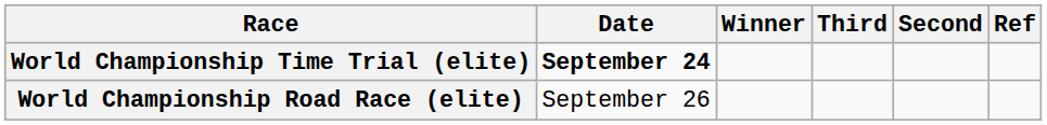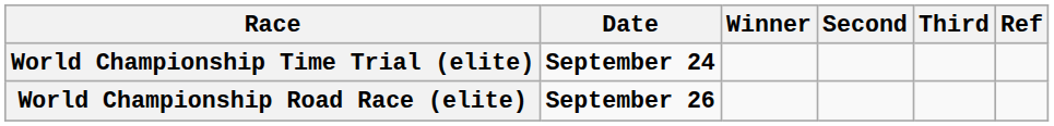columns swapped: Second <-> Third
World Championship Road Race (elite) | Date: normal -> bold
